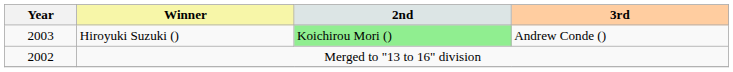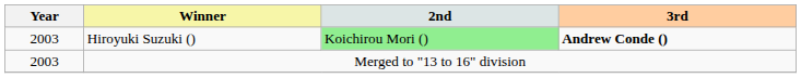Hiroyuki Suzuki () | 3rd: normal -> bold
Merged to "13 to 16" division | Year: 2002 -> 2003
